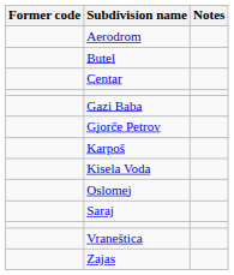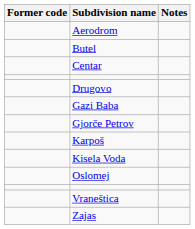+ row: Drugovo
- row: Saraj
